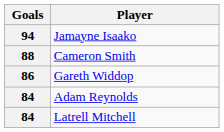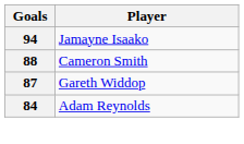Gareth Widdop | Goals: 86 -> 87
- row: 84 | Latrell Mitchell
